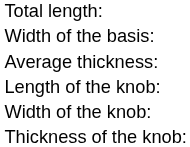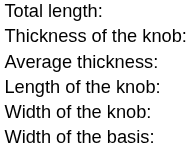rows swapped: Width of the basis: <-> Thickness of the knob:
